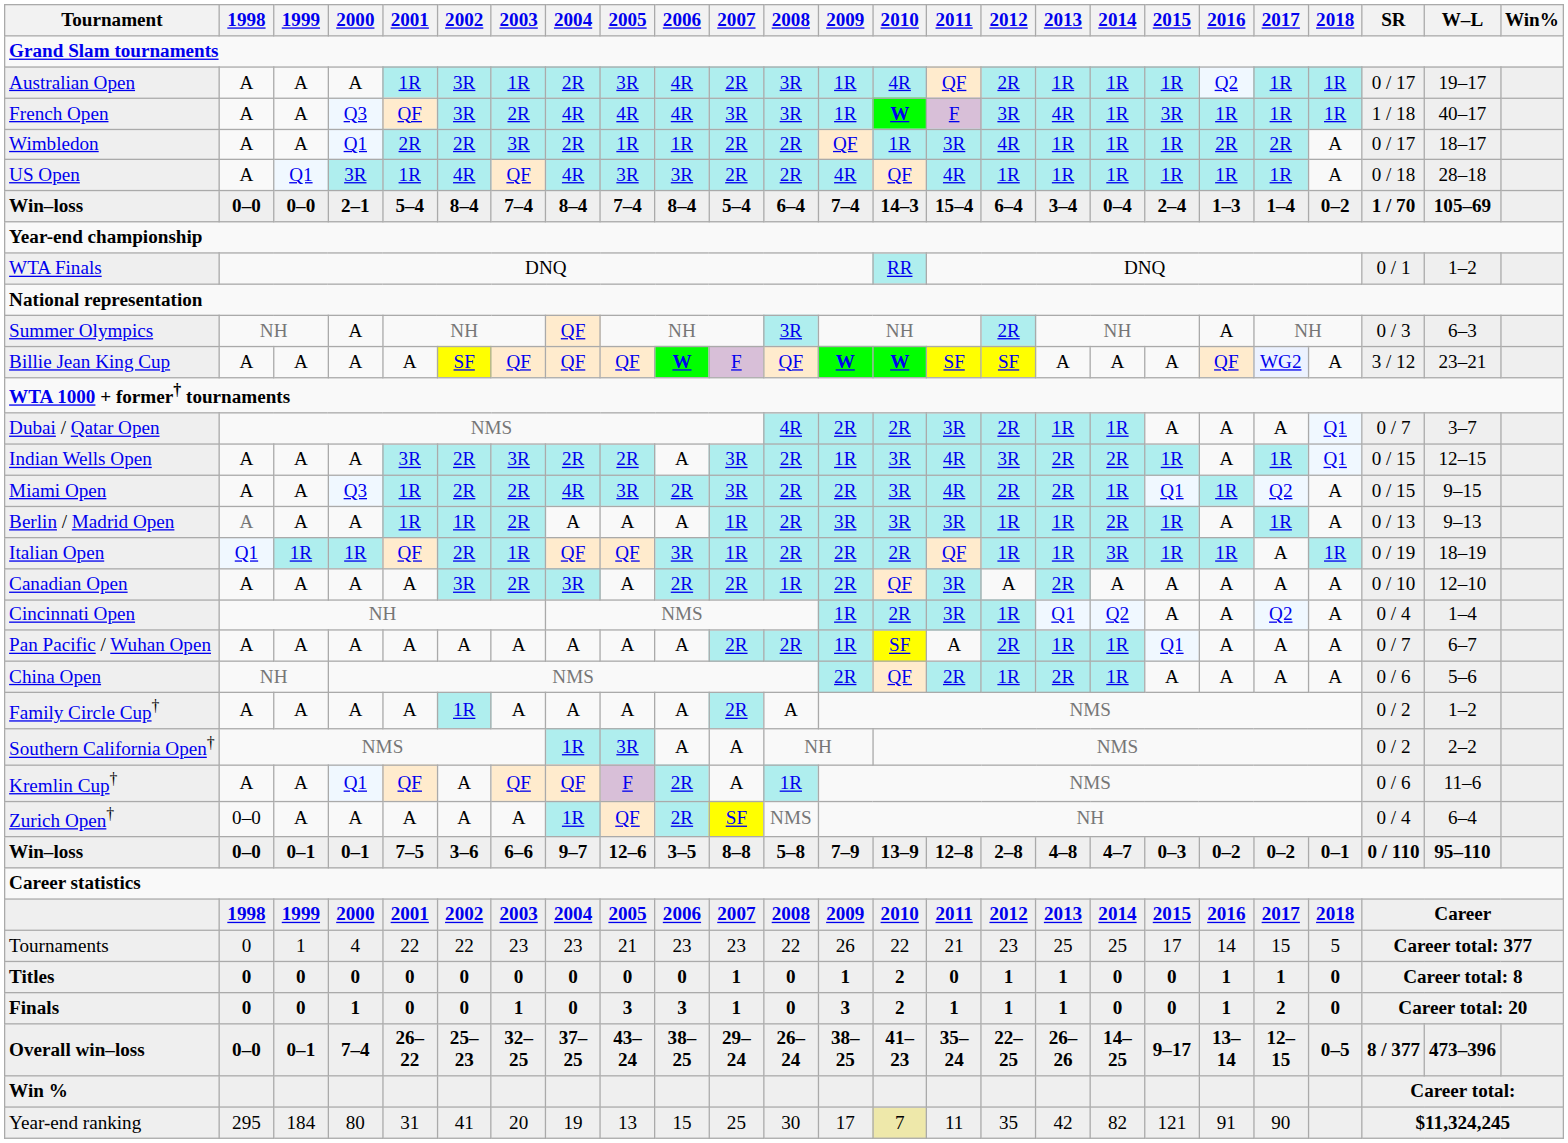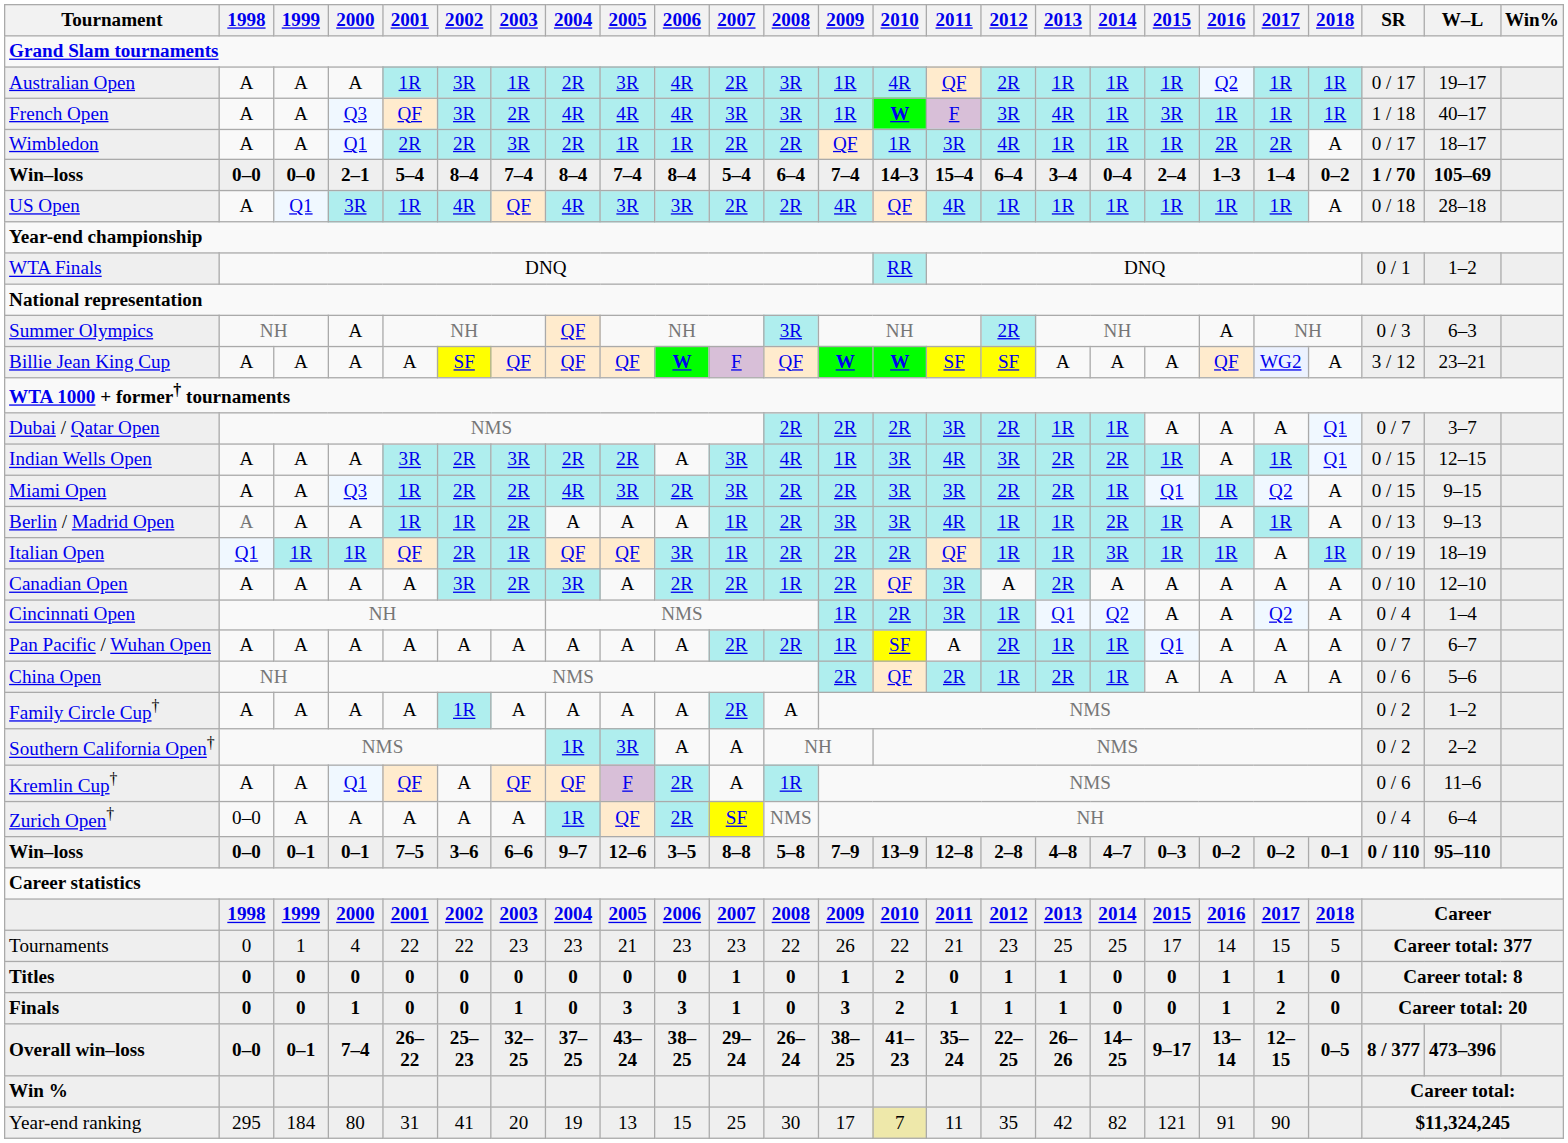rows swapped: US Open <-> Win–loss / 2–1
Dubai / Qatar Open | 2008: 4R -> 2R
Indian Wells Open | 2008: 2R -> 4R
Miami Open | 2011: 4R -> 3R
Berlin / Madrid Open | 2011: 3R -> 4R
